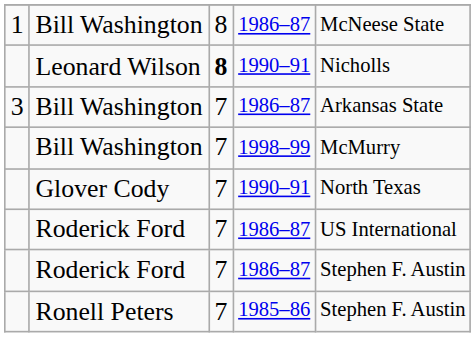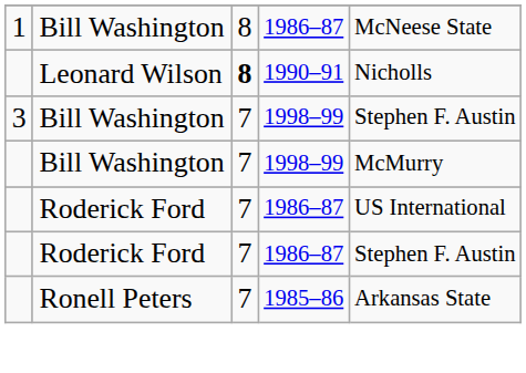3 / Bill Washington | column 4: 1986–87 -> 1998–99
3 / Bill Washington | column 5: Arkansas State -> Stephen F. Austin
- row: Glover Cody | 7 | 1990–91 | North Texas
Ronell Peters | column 5: Stephen F. Austin -> Arkansas State
